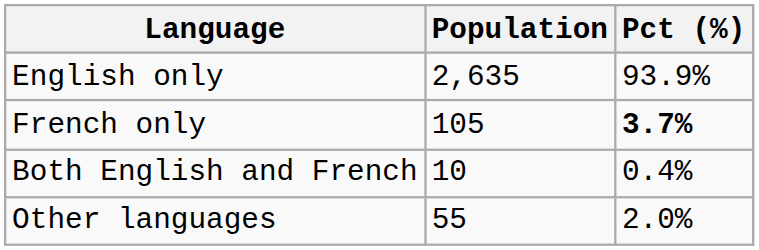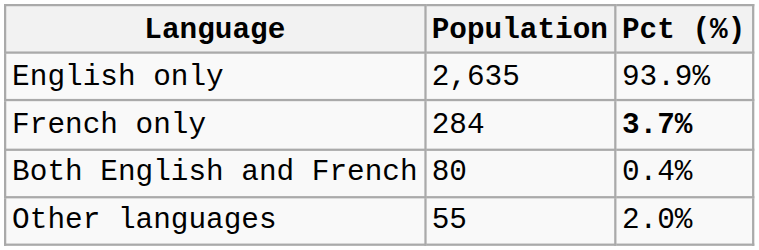French only | Population: 105 -> 284
Both English and French | Population: 10 -> 80
